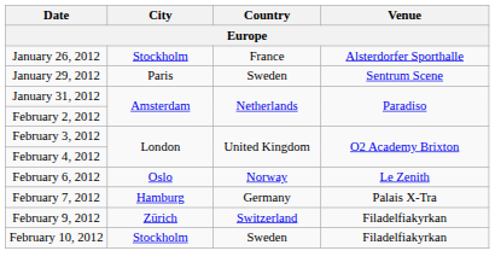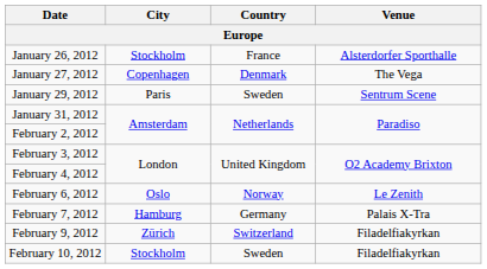+ row: January 27, 2012 | Copenhagen | Denmark | The Vega
